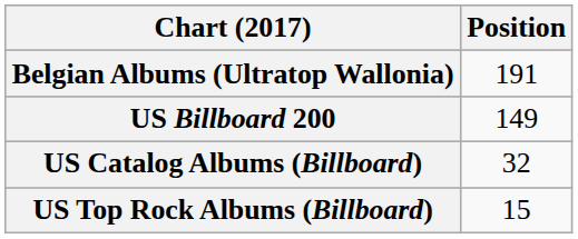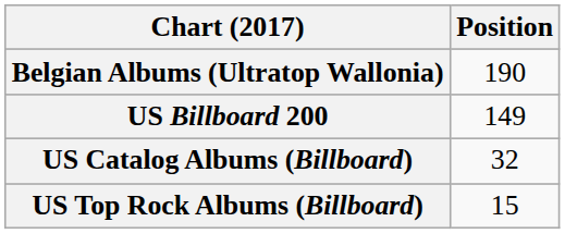Belgian Albums (Ultratop Wallonia) | Position: 191 -> 190
